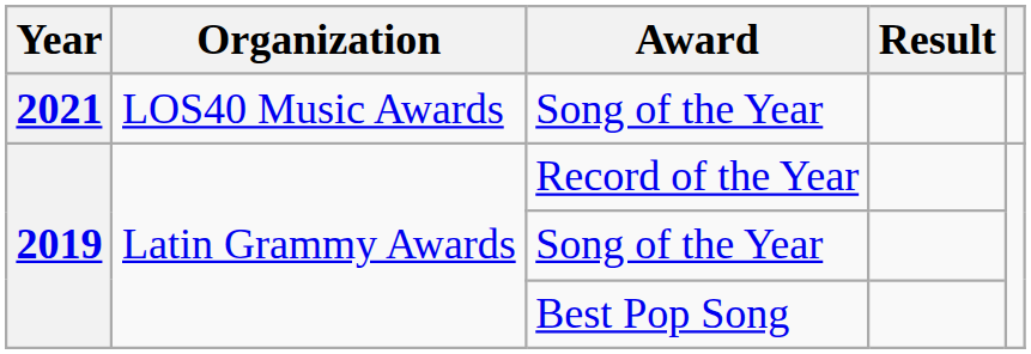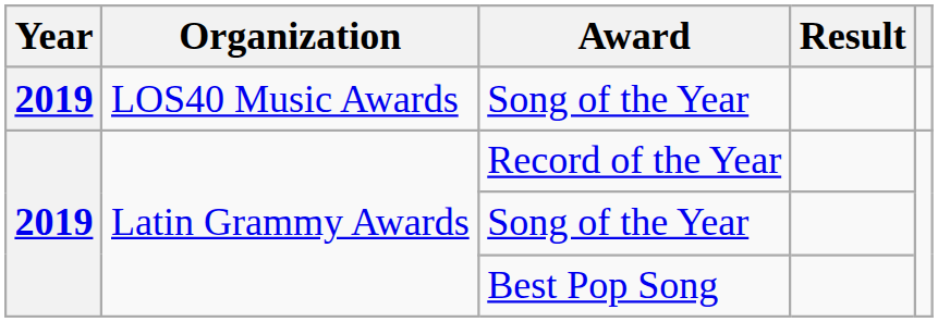LOS40 Music Awards / Song of the Year | Year: 2021 -> 2019
